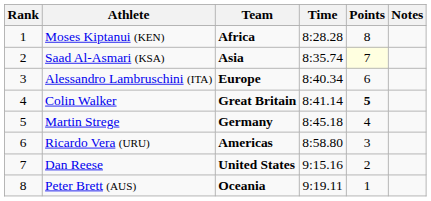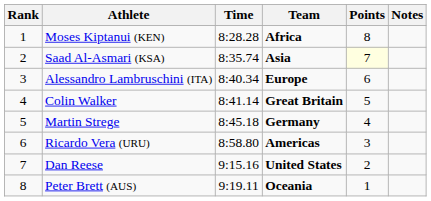columns swapped: Team <-> Time
Colin Walker | Points: bold -> normal
